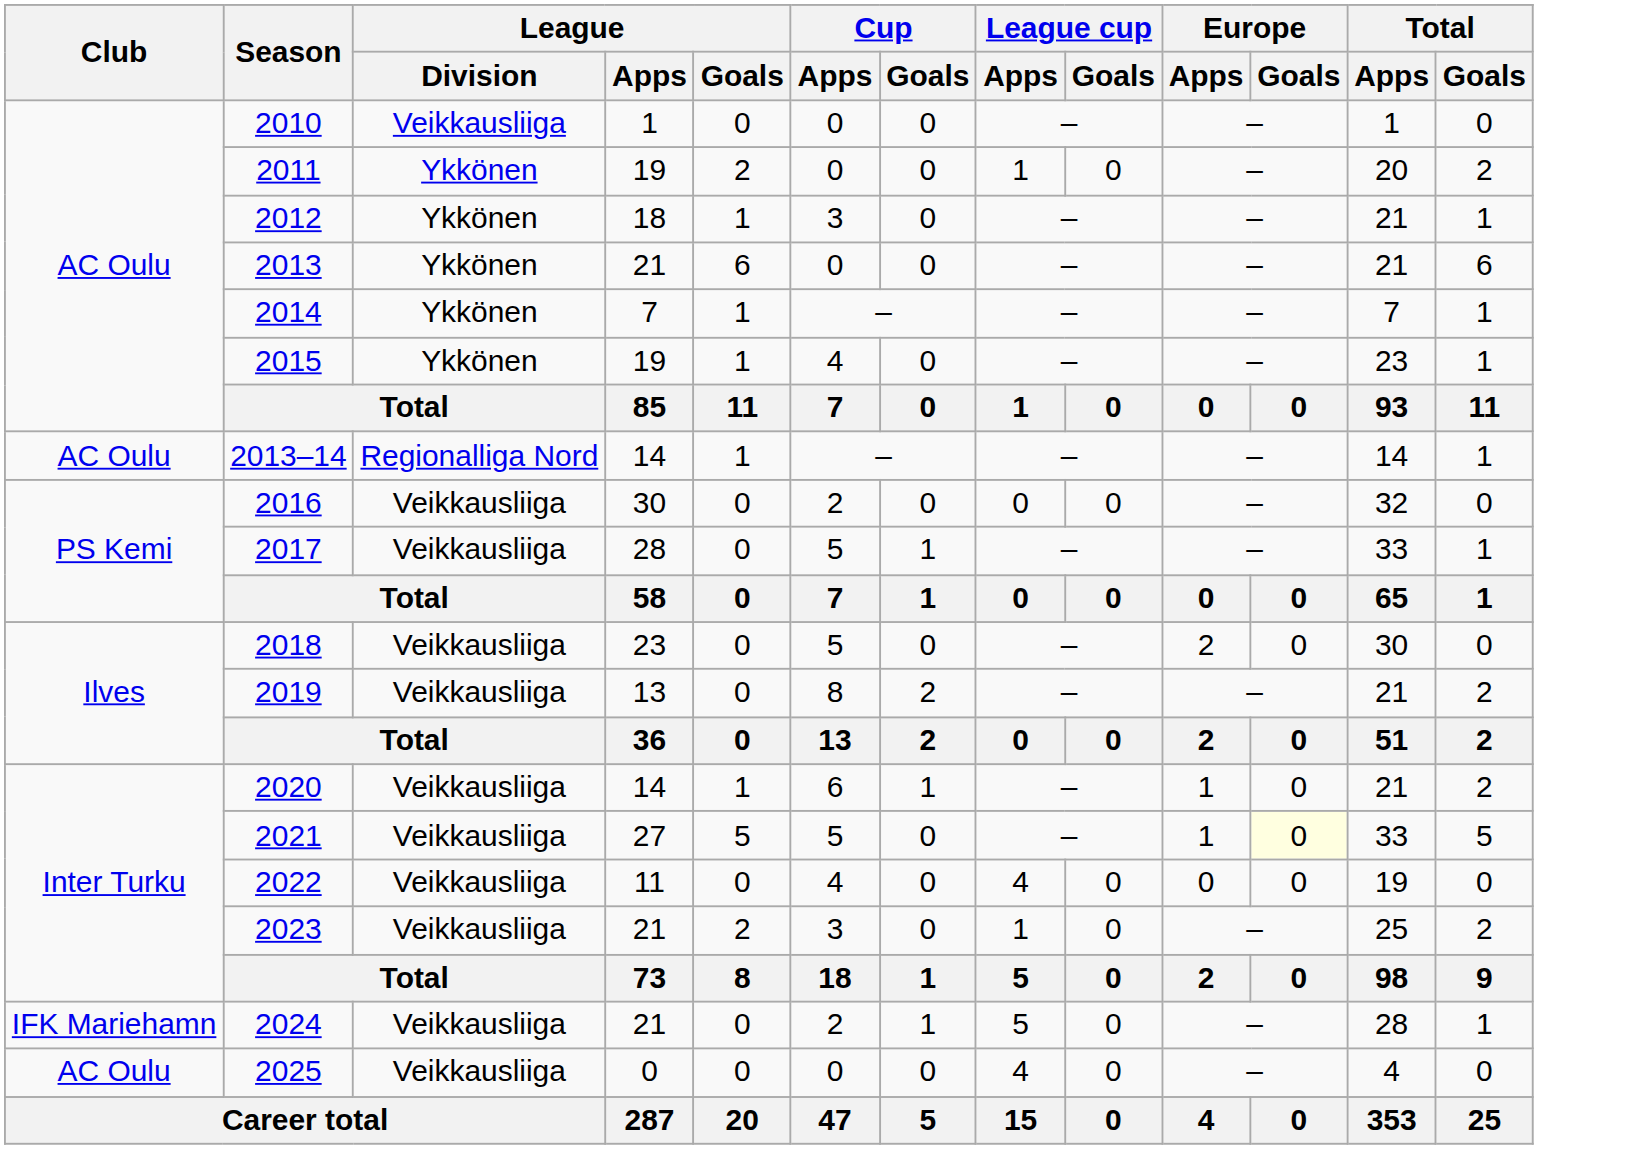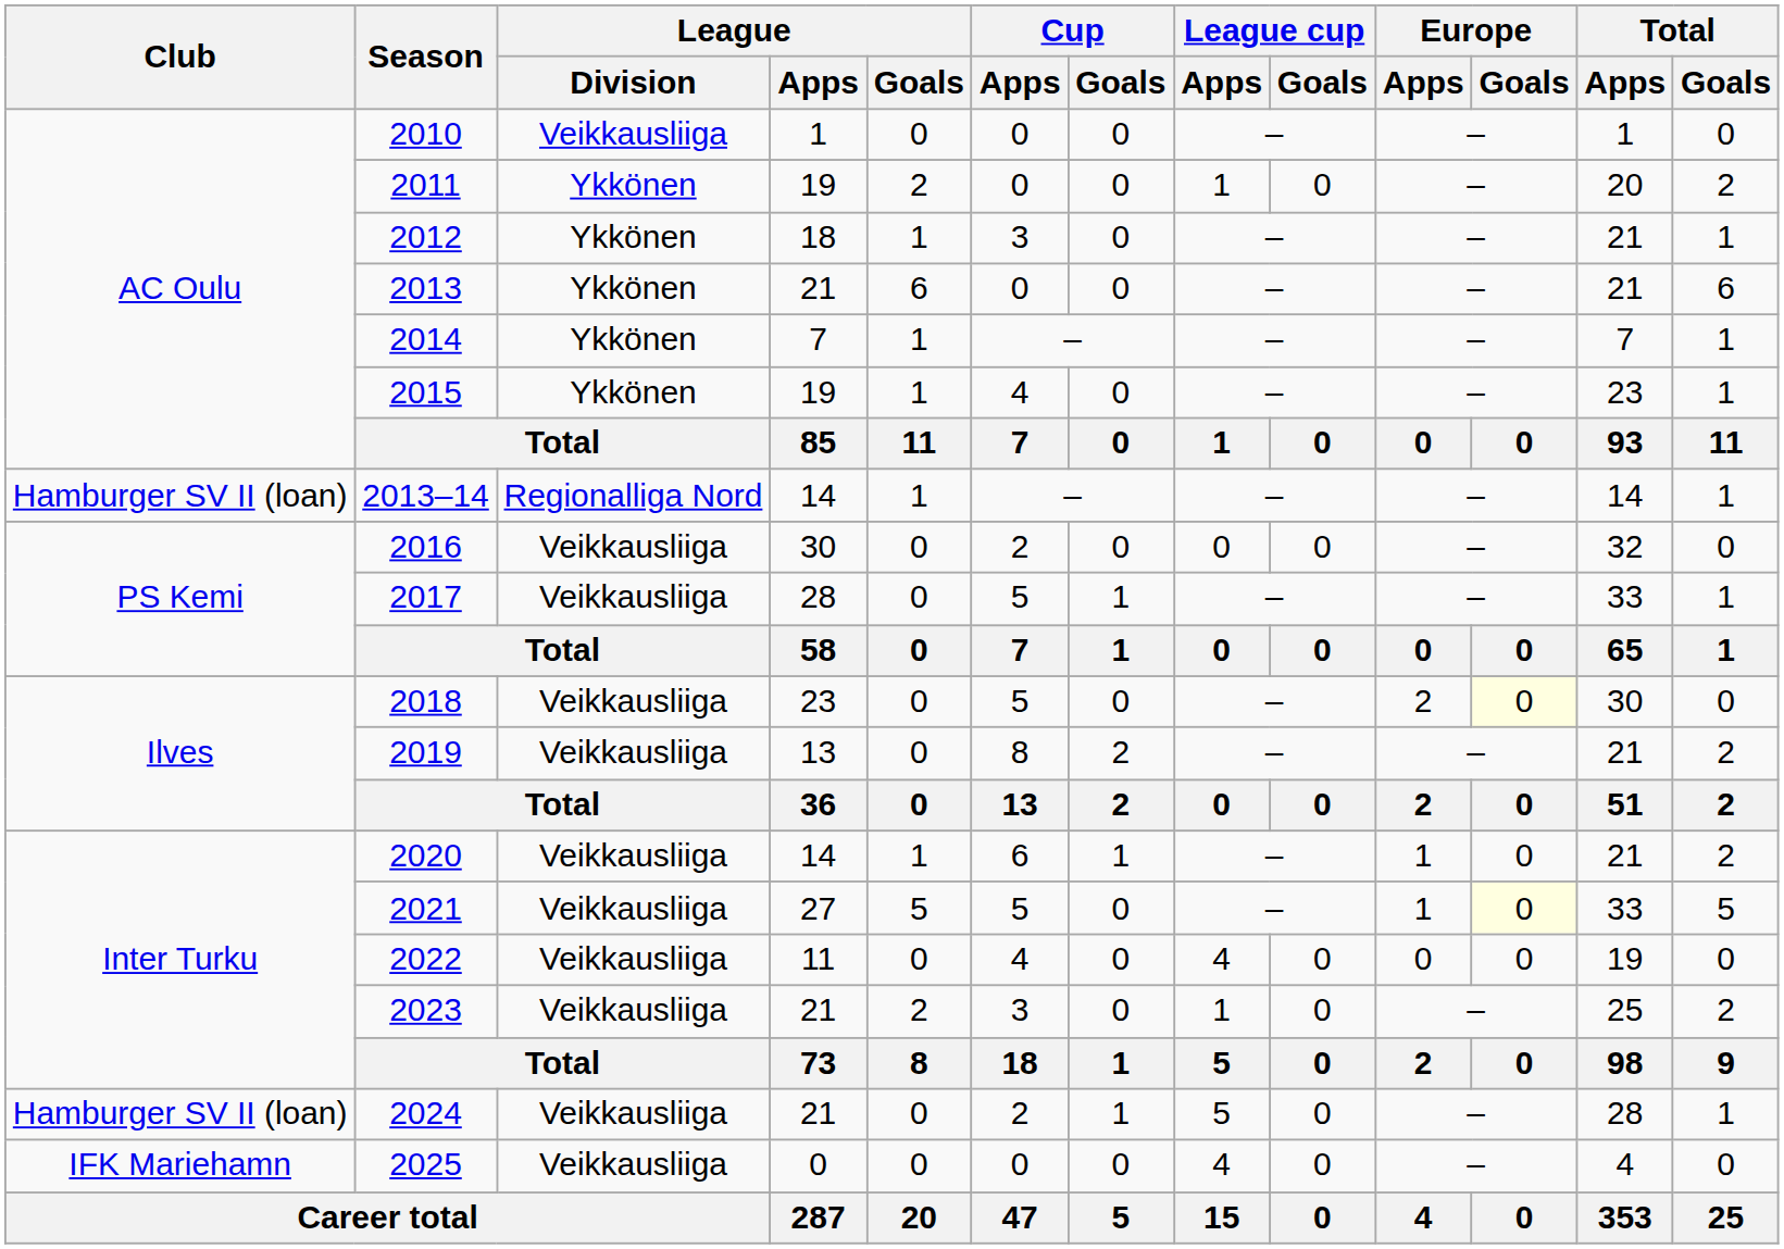2013–14 | Club: AC Oulu -> Hamburger SV II (loan)
2018 | Europe / Goals: no background -> lightyellow background
2024 | Club: IFK Mariehamn -> Hamburger SV II (loan)
2025 | Club: AC Oulu -> IFK Mariehamn
